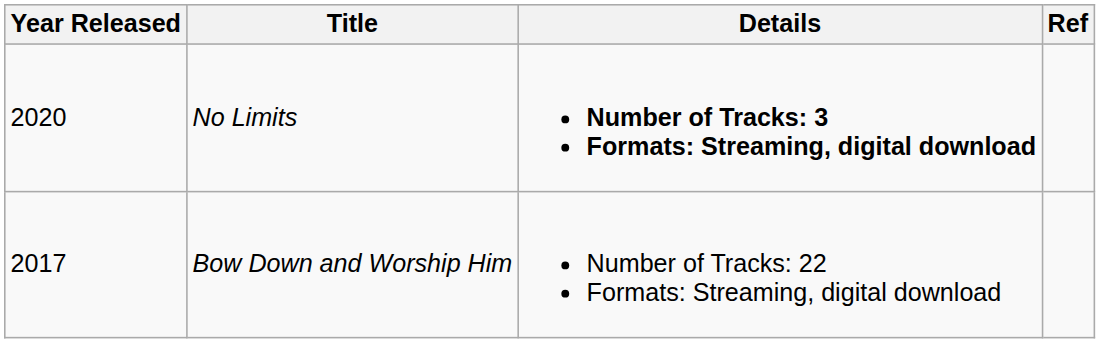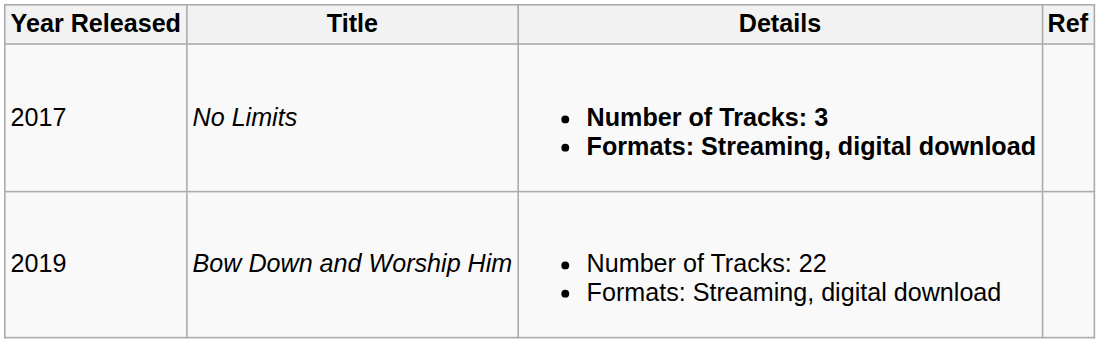No Limits | Year Released: 2020 -> 2017
Bow Down and Worship Him | Year Released: 2017 -> 2019
